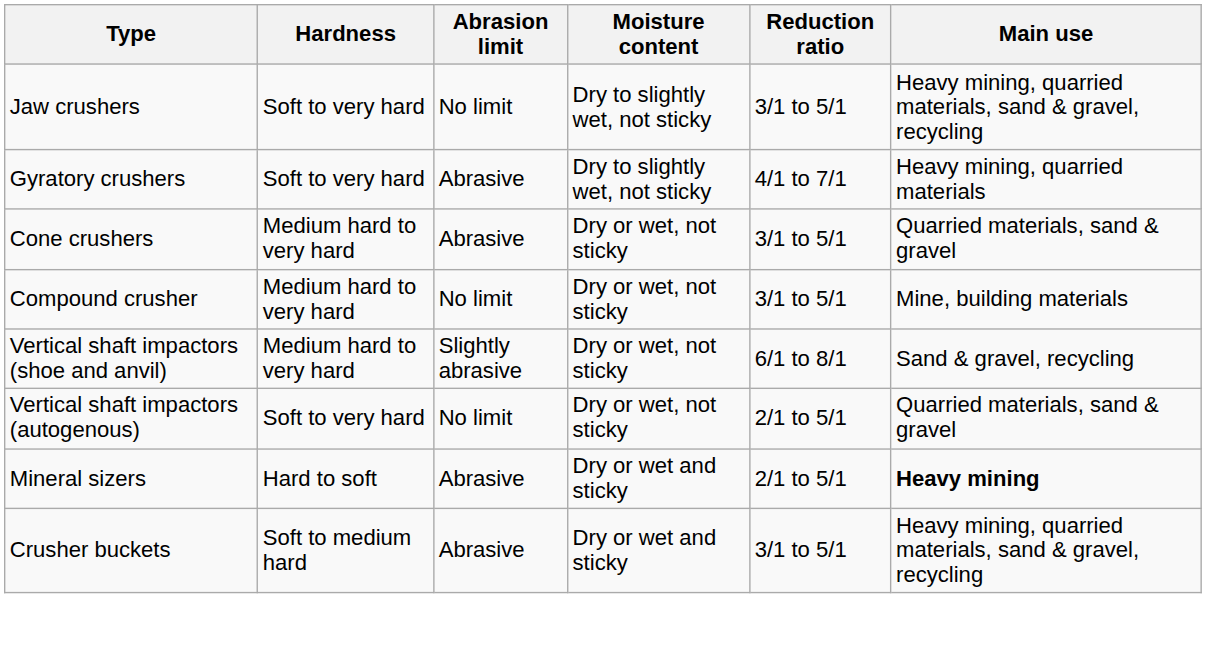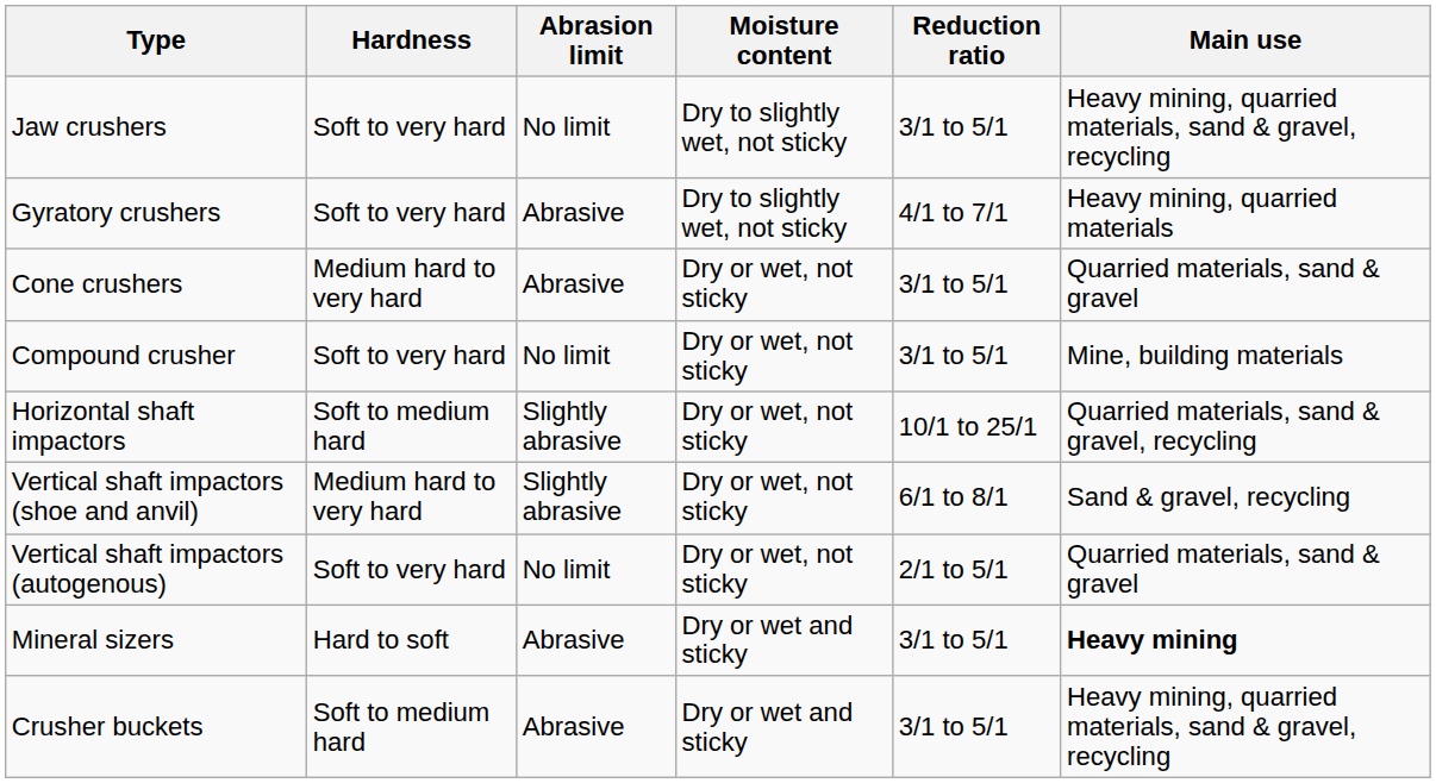Compound crusher | Hardness: Medium hard to very hard -> Soft to very hard
+ row: Horizontal shaft impactors | Soft to medium hard | Slightly abrasive | Dry or wet, not sticky | 10/1 to 25/1 | Quarried materials, sand & gravel, recycling
Mineral sizers | Reduction ratio: 2/1 to 5/1 -> 3/1 to 5/1
